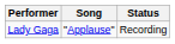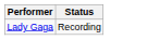- column: Song | "Applause"
